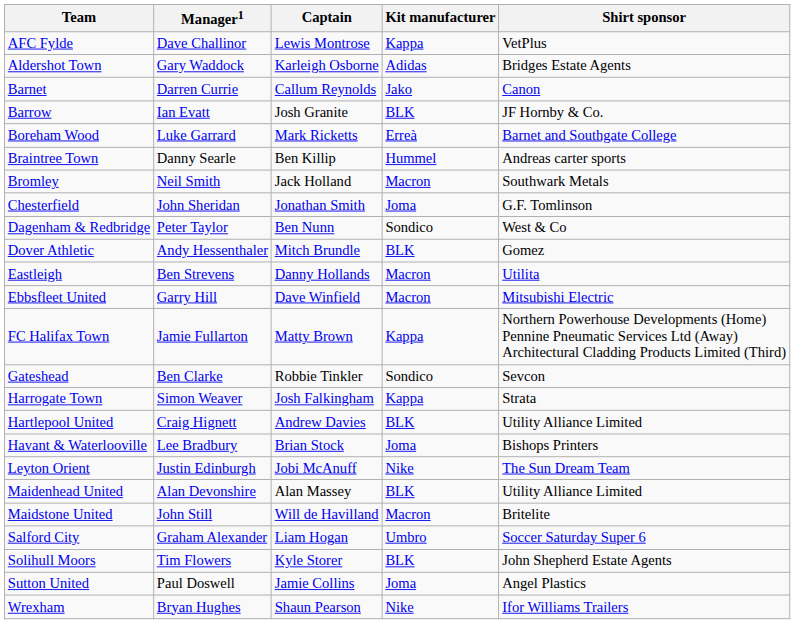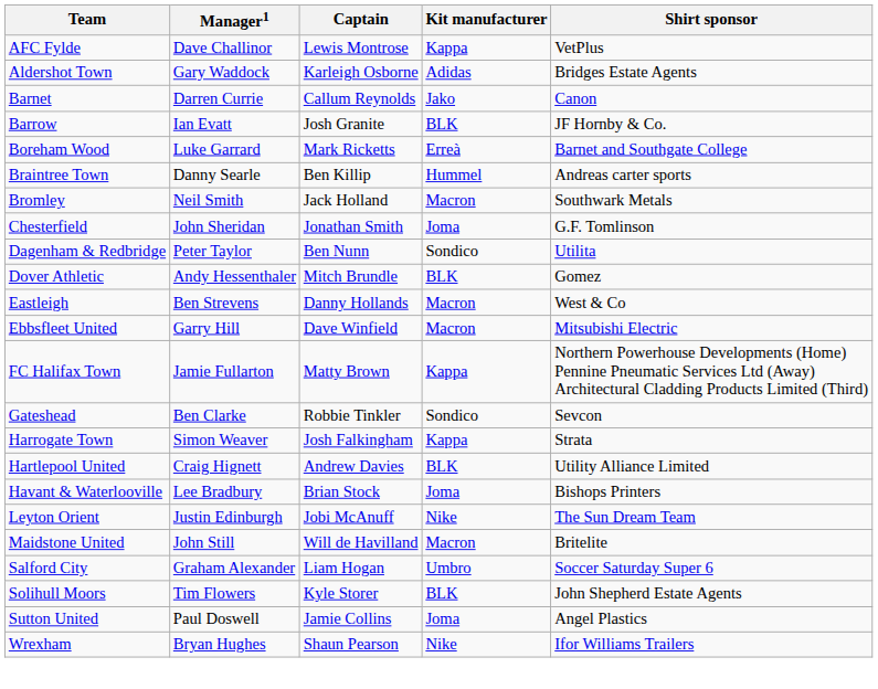Dagenham & Redbridge | Shirt sponsor: West & Co -> Utilita
Eastleigh | Shirt sponsor: Utilita -> West & Co
- row: Maidenhead United | Alan Devonshire | Alan Massey | BLK | Utility Alliance Limited
